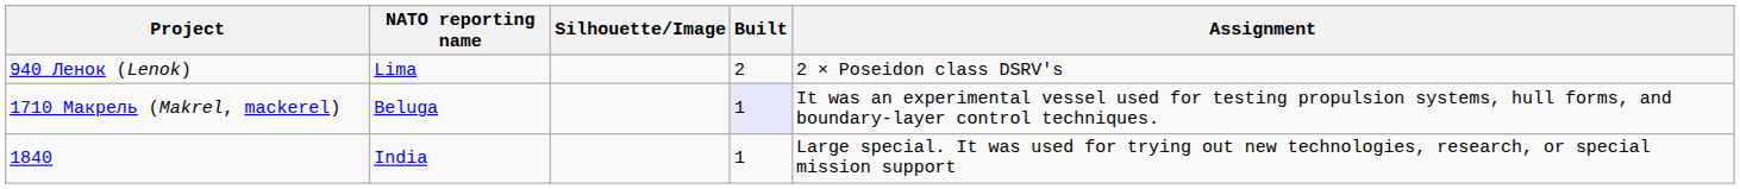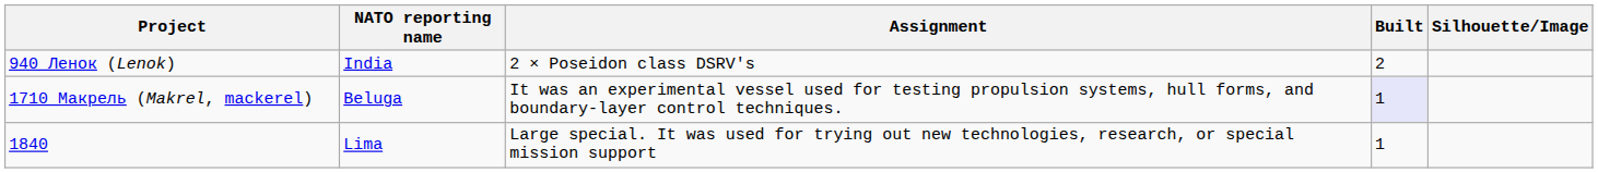columns swapped: Silhouette/Image <-> Assignment
940 Ленок (Lenok) | NATO reporting name: Lima -> India
1840 | NATO reporting name: India -> Lima
